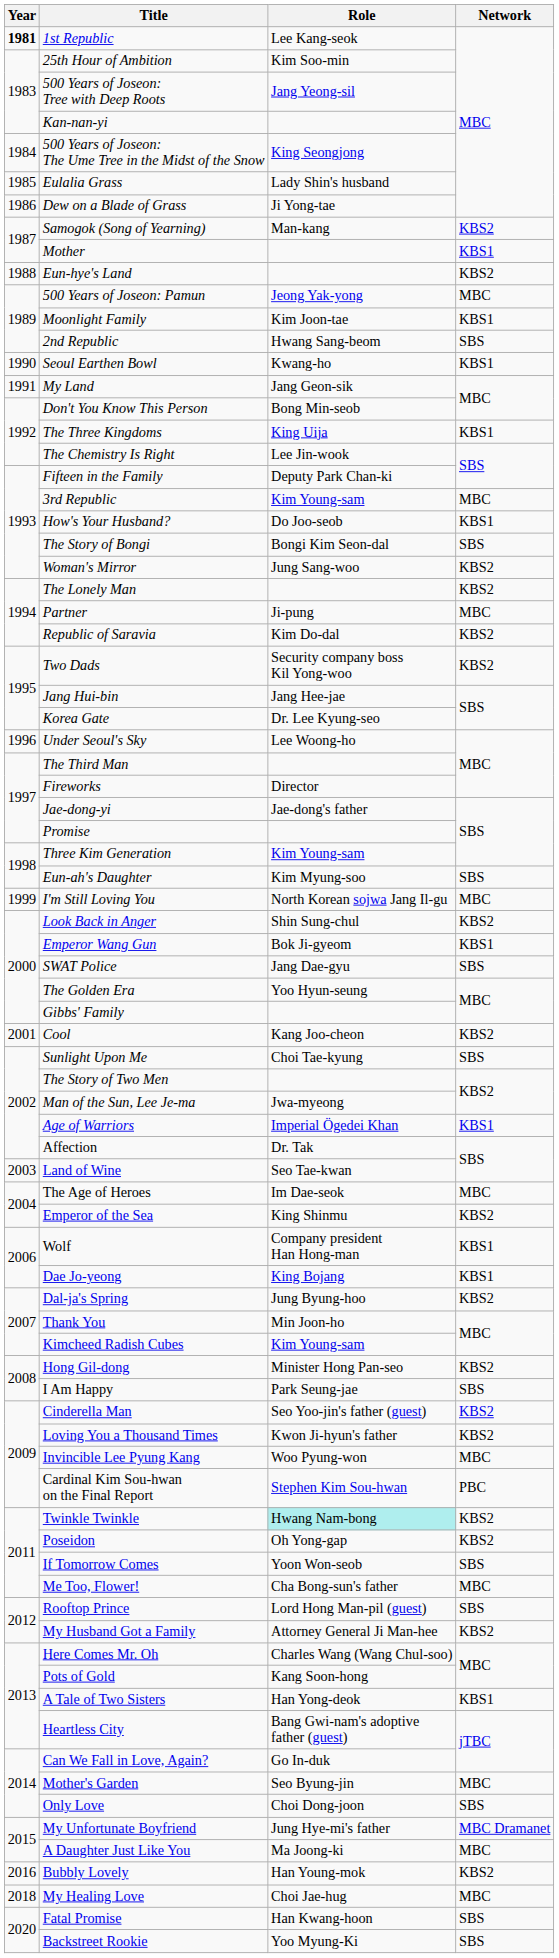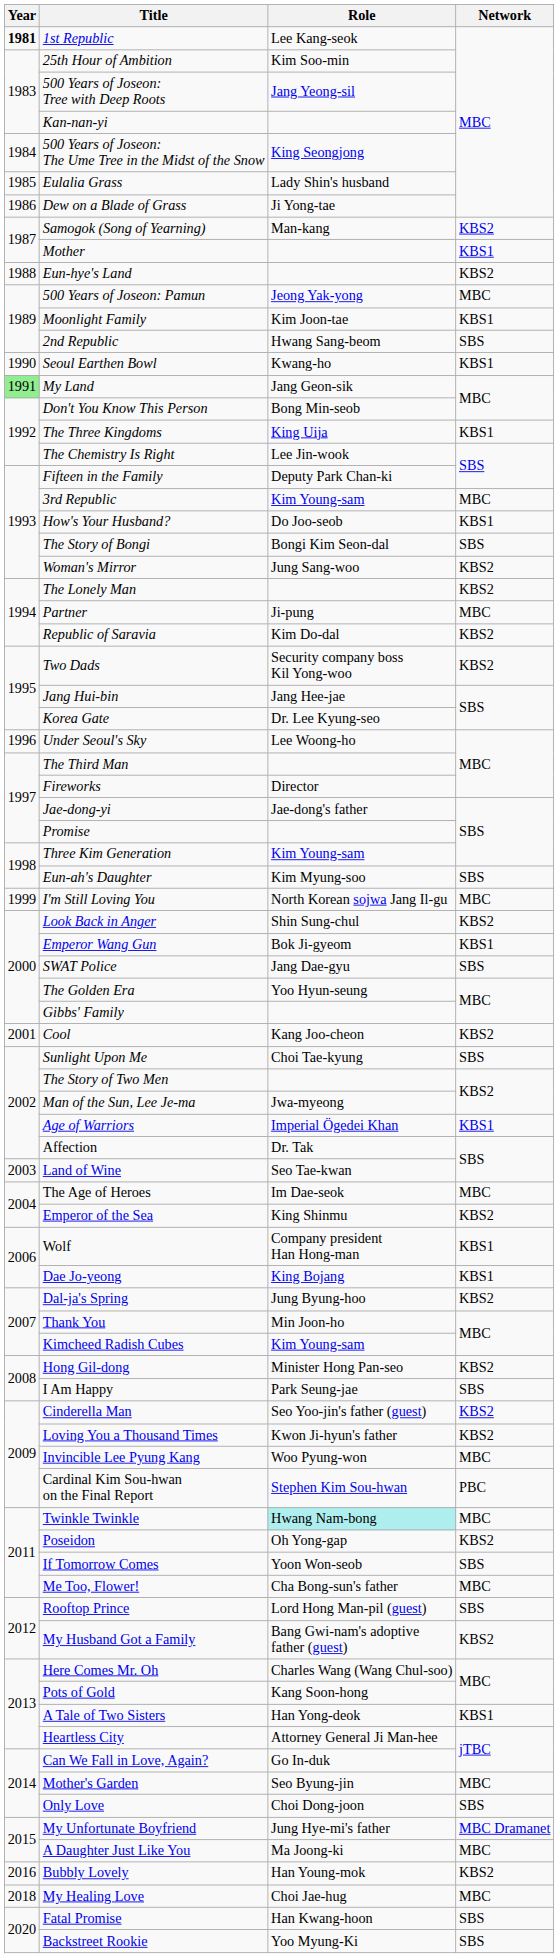My Land | Year: no background -> lightgreen background
Twinkle Twinkle | Network: KBS2 -> MBC
My Husband Got a Family | Role: Attorney General Ji Man-hee -> Bang Gwi-nam's adoptive father (guest)
Heartless City | Role: Bang Gwi-nam's adoptive father (guest) -> Attorney General Ji Man-hee
